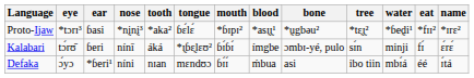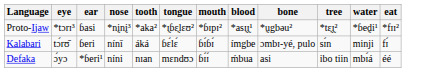- column: name | *ɪrɛ² | ɛ́rɛ́ | ɪ́tá
Proto-Ijaw | tongue: ɓɛ́lɛ́ -> *ɪ̰ɓɛ̰lɛʊ²
Kalabari | tongue: *ɪ̰ɓɛ̰lɛʊ² -> ɓɛ́lɛ́
